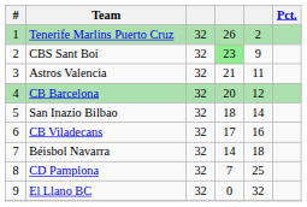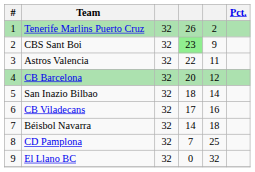Astros Valencia | column 4: 21 -> 22
